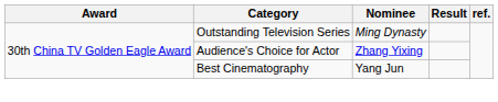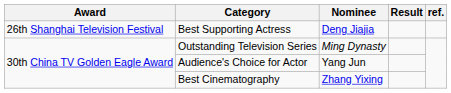+ row: 26th Shanghai Television Festival | Best Supporting Actress | Deng Jiajia
Audience's Choice for Actor | Nominee: Zhang Yixing -> Yang Jun
Best Cinematography | Nominee: Yang Jun -> Zhang Yixing
